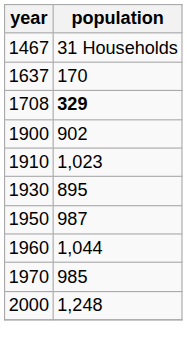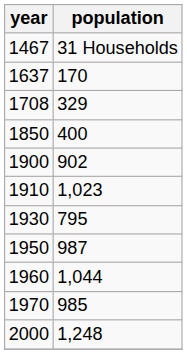1708 | population: bold -> normal
+ row: 1850 | 400
1930 | population: 895 -> 795
